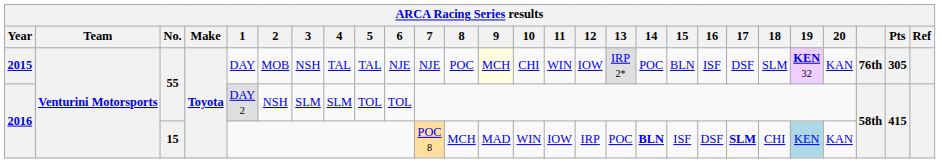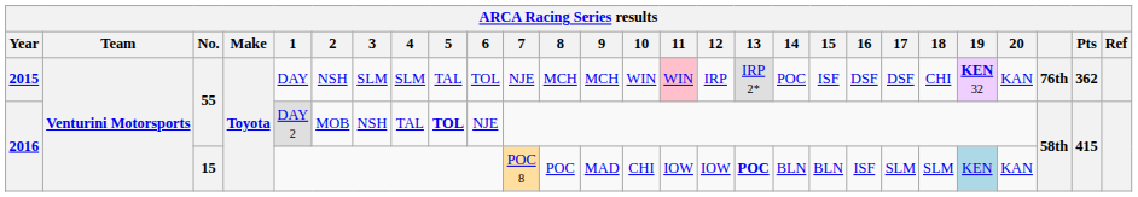2015 | 2: MOB -> NSH
2015 | 3: NSH -> SLM
2015 | 4: TAL -> SLM
2015 | 6: NJE -> TOL
2015 | 8: POC -> MCH
2015 | 9: lightyellow background -> no background
2015 | 10: CHI -> WIN
2015 | 11: no background -> pink background
2015 | 12: IOW -> IRP
2015 | 15: BLN -> ISF
2015 | 16: ISF -> DSF
2015 | 18: SLM -> CHI
2015 | Pts: 305 -> 362
2016 / 55 | 2: NSH -> MOB
2016 / 55 | 3: SLM -> NSH
2016 / 55 | 4: SLM -> TAL
2016 / 55 | 5: normal -> bold
2016 / 55 | 6: TOL -> NJE
2016 / 15 | 8: MCH -> POC
2016 / 15 | 10: WIN -> CHI
2016 / 15 | 12: IRP -> IOW
2016 / 15 | 13: normal -> bold
2016 / 15 | 14: bold -> normal
2016 / 15 | 15: ISF -> BLN
2016 / 15 | 16: DSF -> ISF
2016 / 15 | 17: bold -> normal
2016 / 15 | 18: CHI -> SLM
